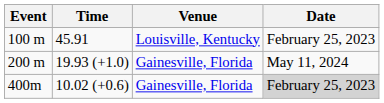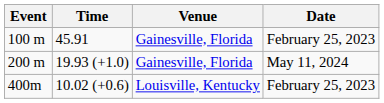100 m | Venue: Louisville, Kentucky -> Gainesville, Florida
400m | Venue: Gainesville, Florida -> Louisville, Kentucky
400m | Date: lightgrey background -> no background
